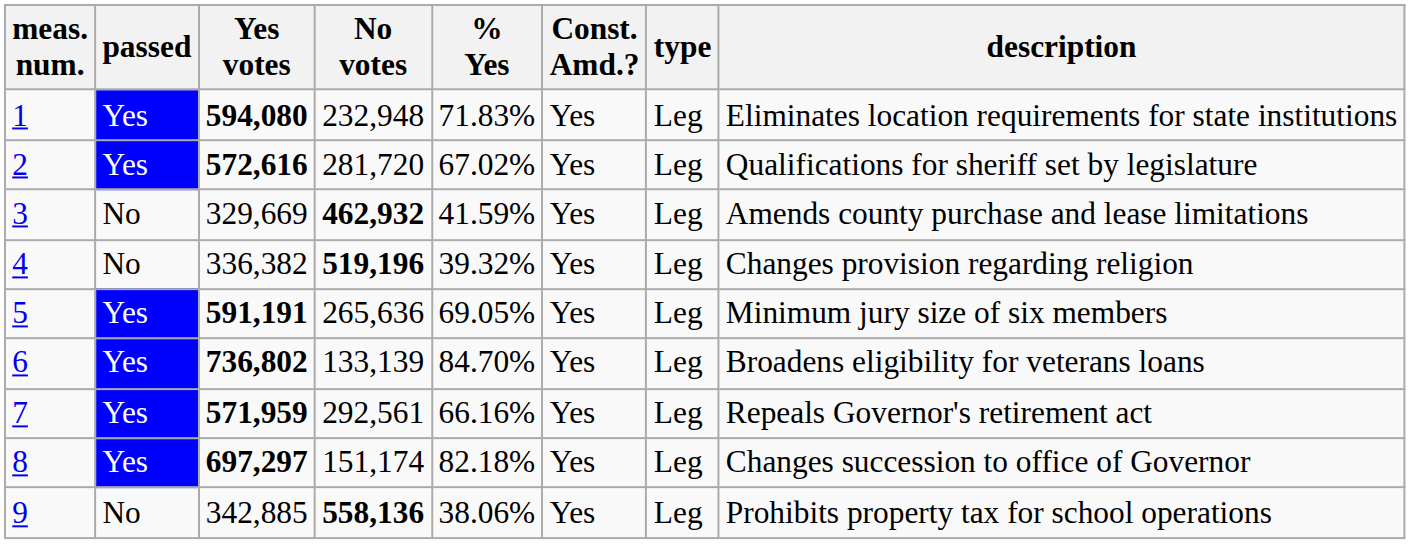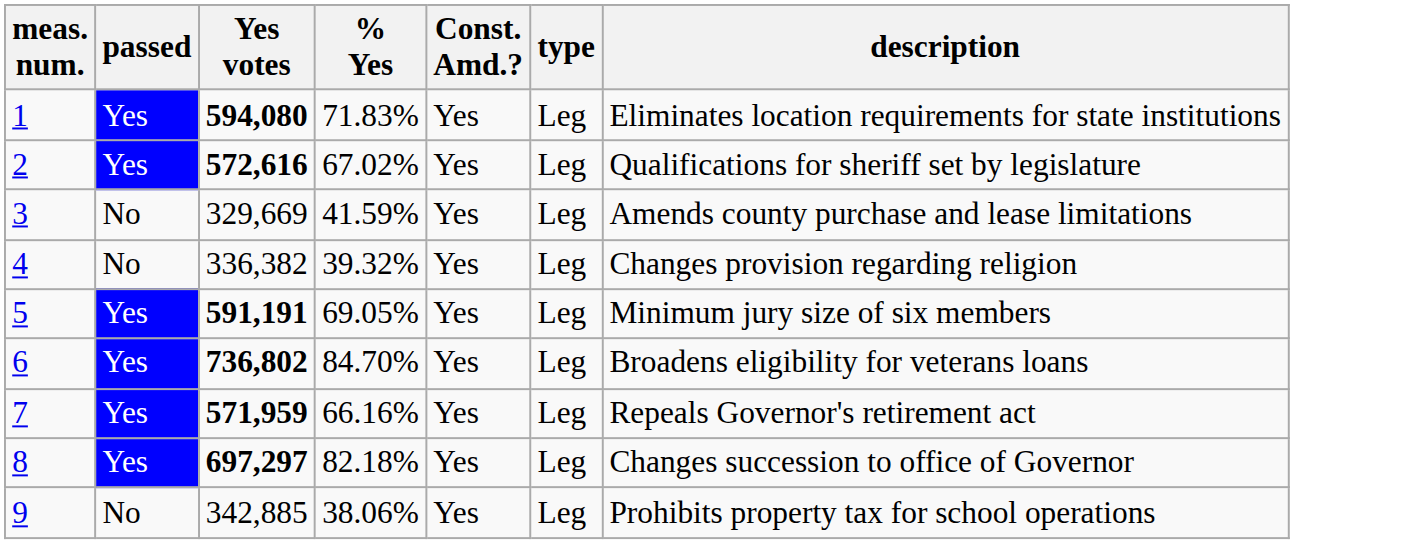- column: No votes | 232,948 | 281,720 | 462,932 | 519,196 | 265,636 | 133,139 | 292,561 | 151,174 | 558,136
